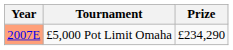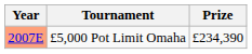£5,000 Pot Limit Omaha | Prize: £234,290 -> £234,390
